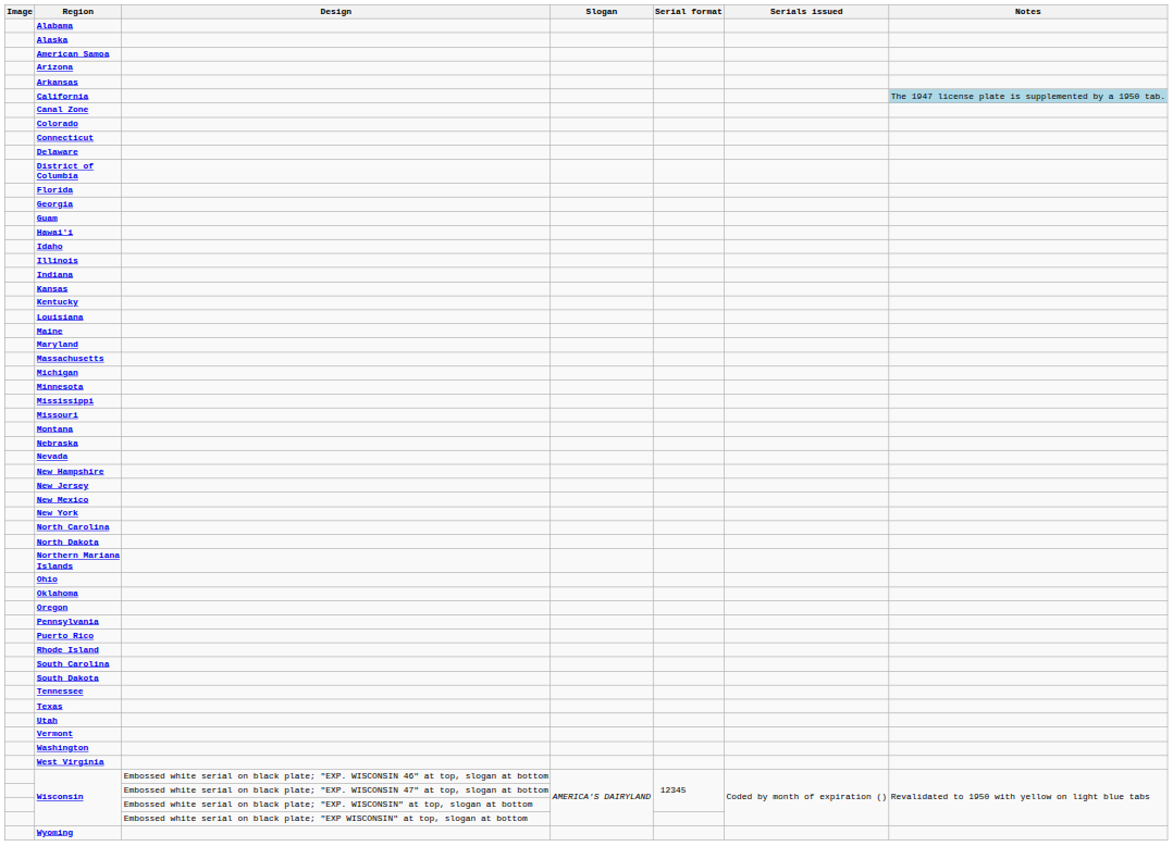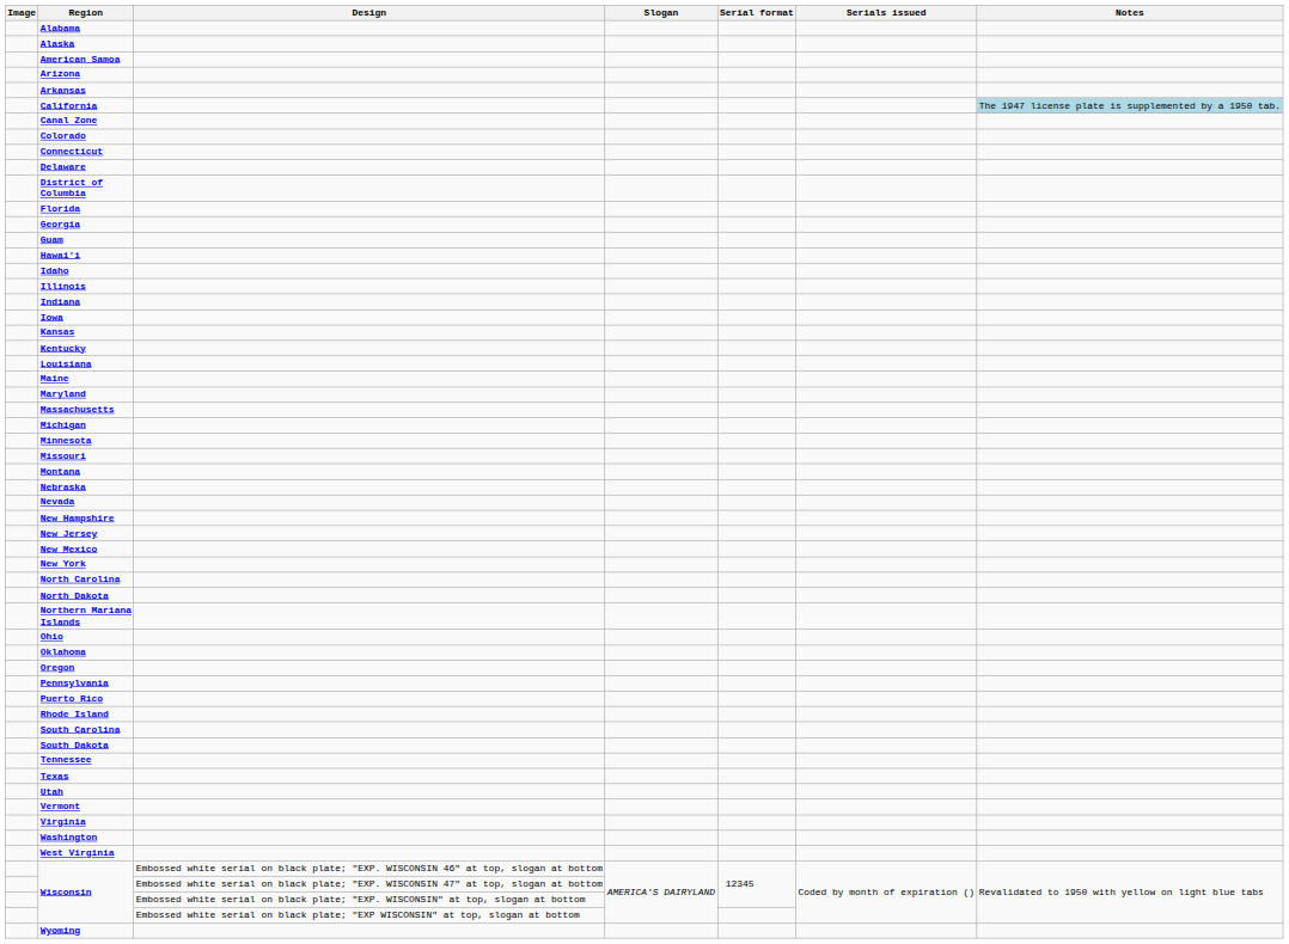+ row: Iowa
- row: Mississippi
+ row: Virginia
